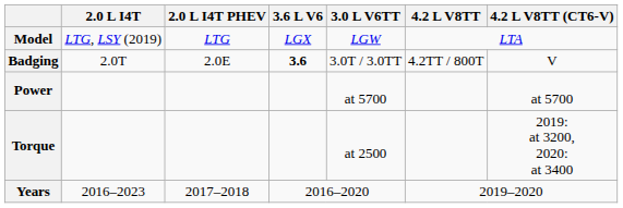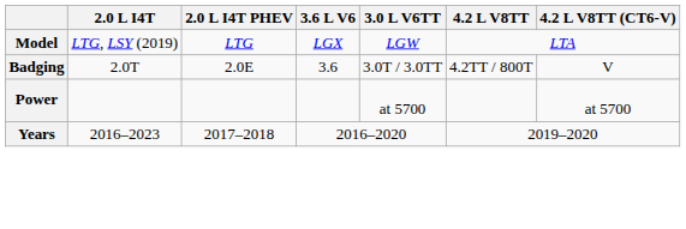Badging | 3.6 L V6: bold -> normal
- row: Torque | at 2500 | 2019: at 3200, 2020: at 3400
